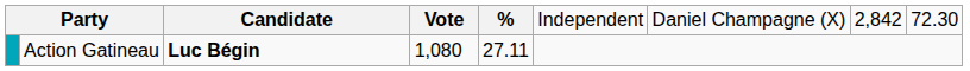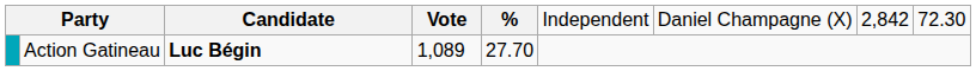Action Gatineau | column 4: 1,080 -> 1,089
Action Gatineau | column 5: 27.11 -> 27.70
